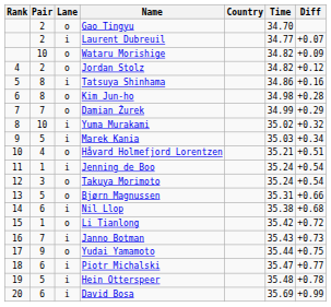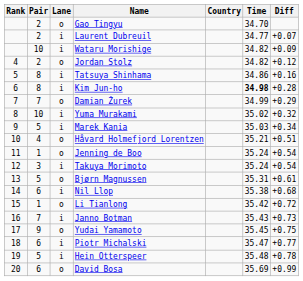Wataru Morishige | Lane: o -> i
Kim Jun-ho | Lane: o -> i
Kim Jun-ho | Time: normal -> bold
Jenning de Boo | Lane: i -> o
Takuya Morimoto | Lane: o -> i
Bjørn Magnussen | Diff: +0.66 -> +0.61
Yudai Yamamoto | Time: 35.44 -> 35.45
David Bosa | Lane: i -> o
